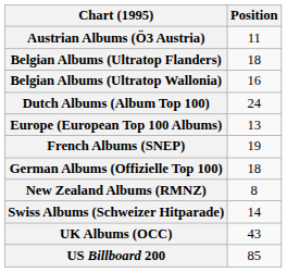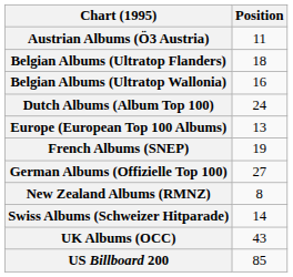German Albums (Offizielle Top 100) | Position: 18 -> 27
